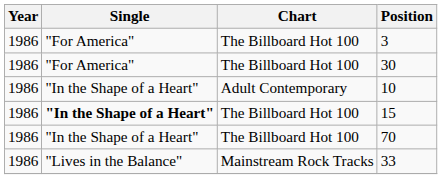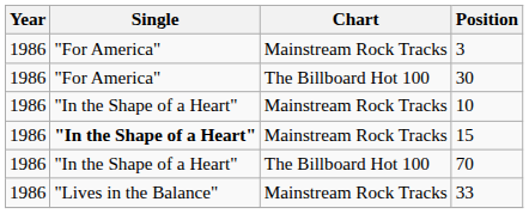3 | Chart: The Billboard Hot 100 -> Mainstream Rock Tracks
10 | Chart: Adult Contemporary -> Mainstream Rock Tracks
15 | Chart: The Billboard Hot 100 -> Mainstream Rock Tracks
